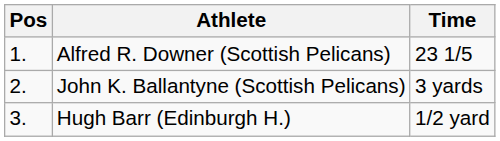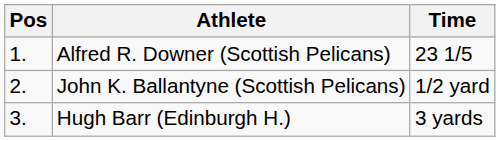John K. Ballantyne (Scottish Pelicans) | Time: 3 yards -> 1/2 yard
Hugh Barr (Edinburgh H.) | Time: 1/2 yard -> 3 yards
